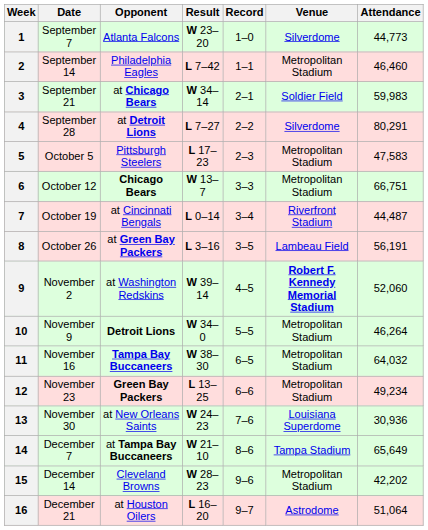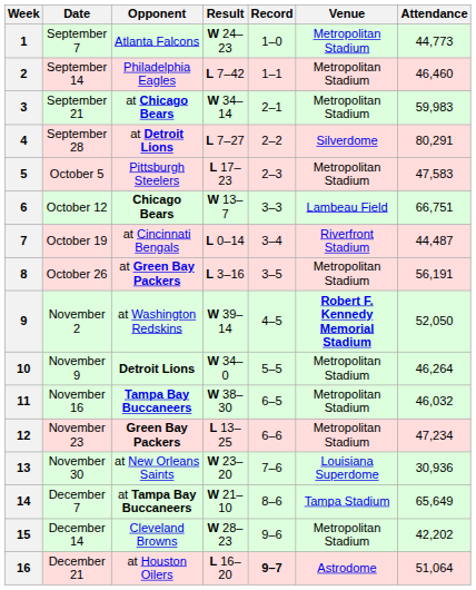1 | Result: W 23–20 -> W 24–23
1 | Venue: Silverdome -> Metropolitan Stadium
3 | Venue: Soldier Field -> Metropolitan Stadium
6 | Venue: Metropolitan Stadium -> Lambeau Field
8 | Venue: Lambeau Field -> Metropolitan Stadium
9 | Attendance: 52,060 -> 52,050
11 | Attendance: 64,032 -> 46,032
12 | Attendance: 49,234 -> 47,234
13 | Result: W 24–23 -> W 23–20
16 | Record: normal -> bold
